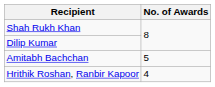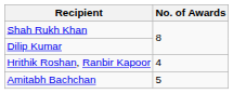rows swapped: Amitabh Bachchan <-> Hrithik Roshan, Ranbir Kapoor
